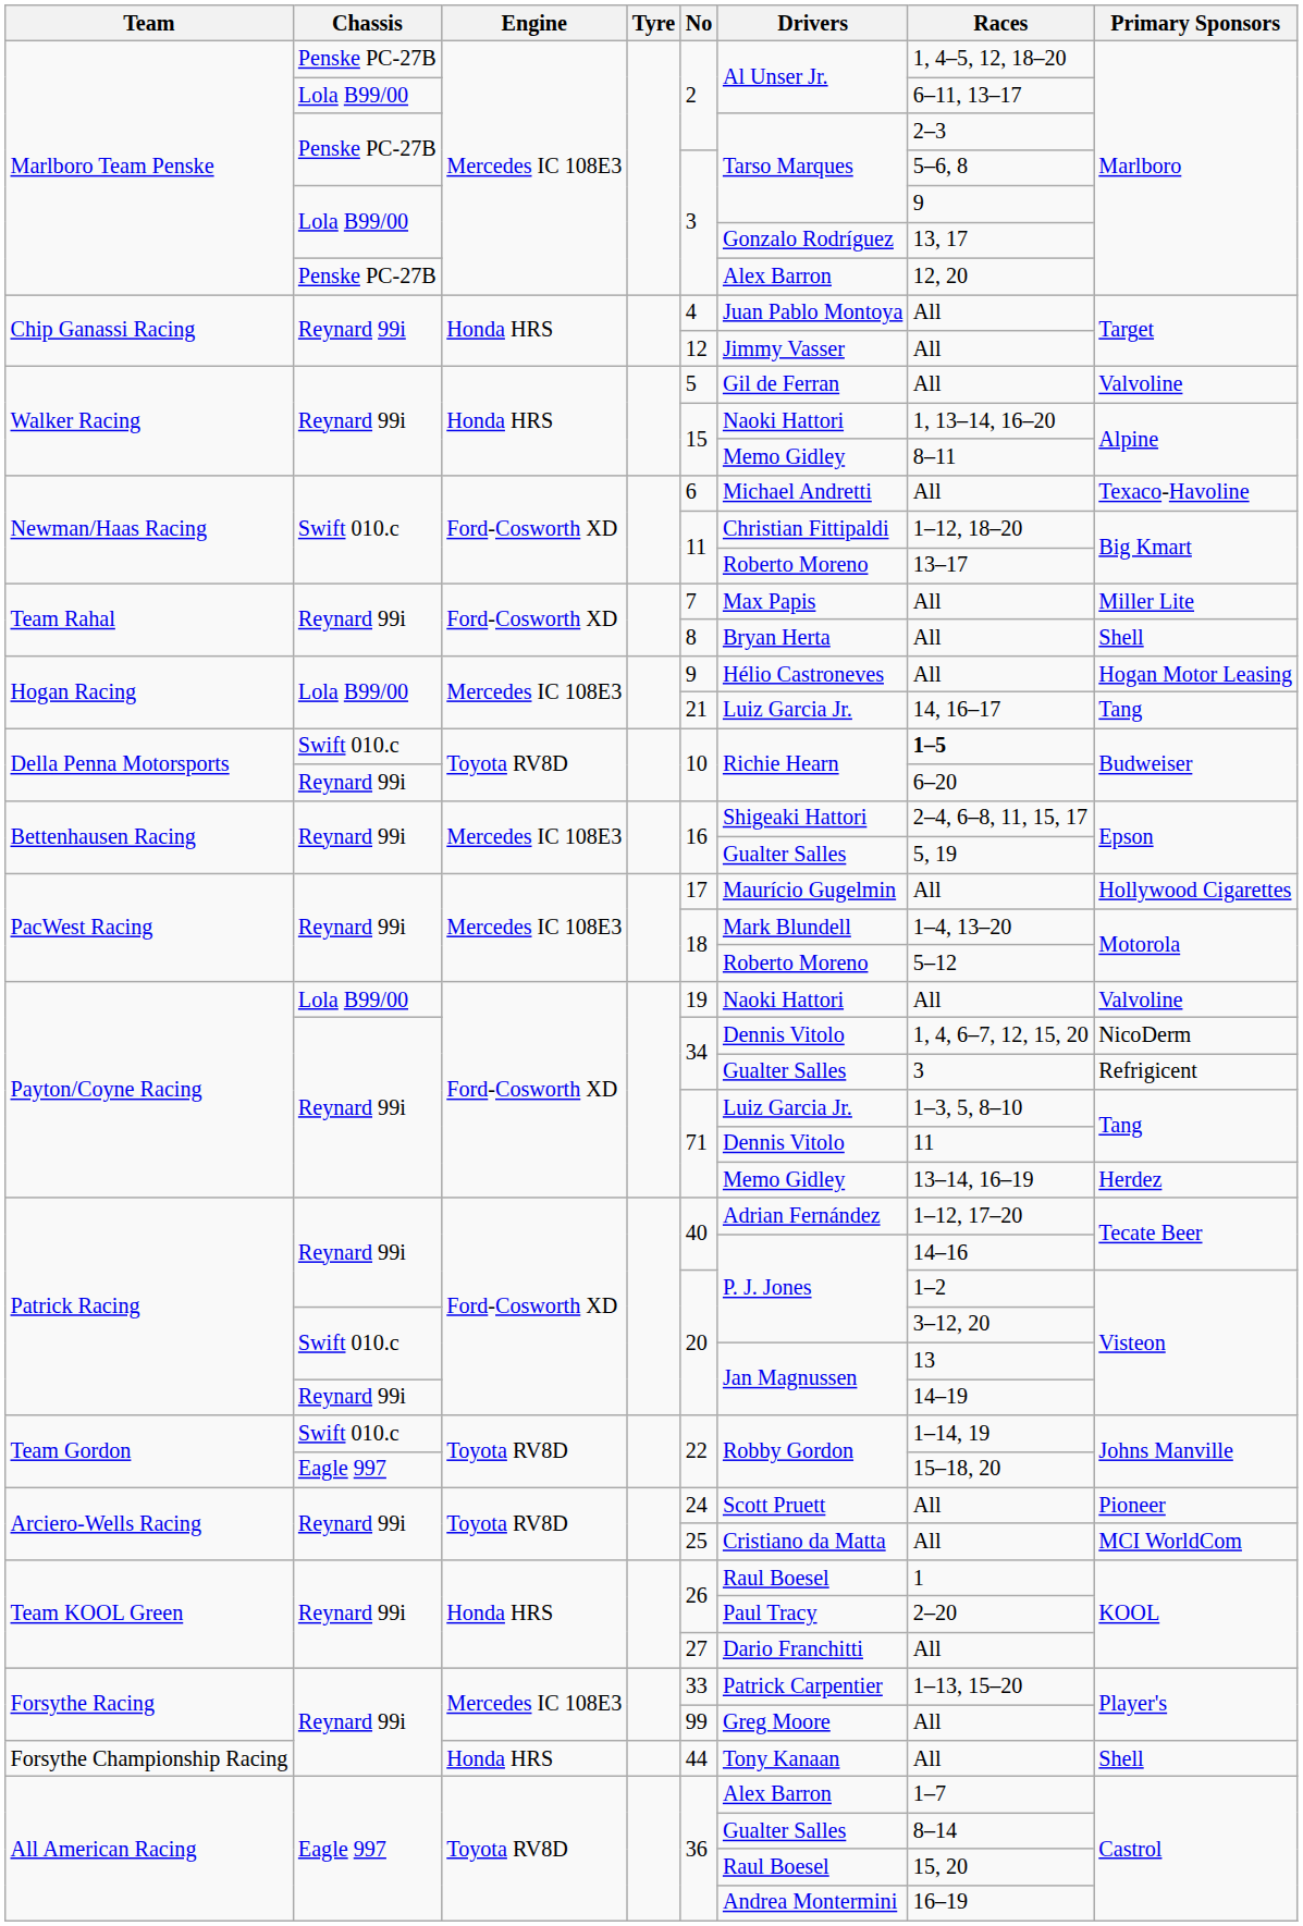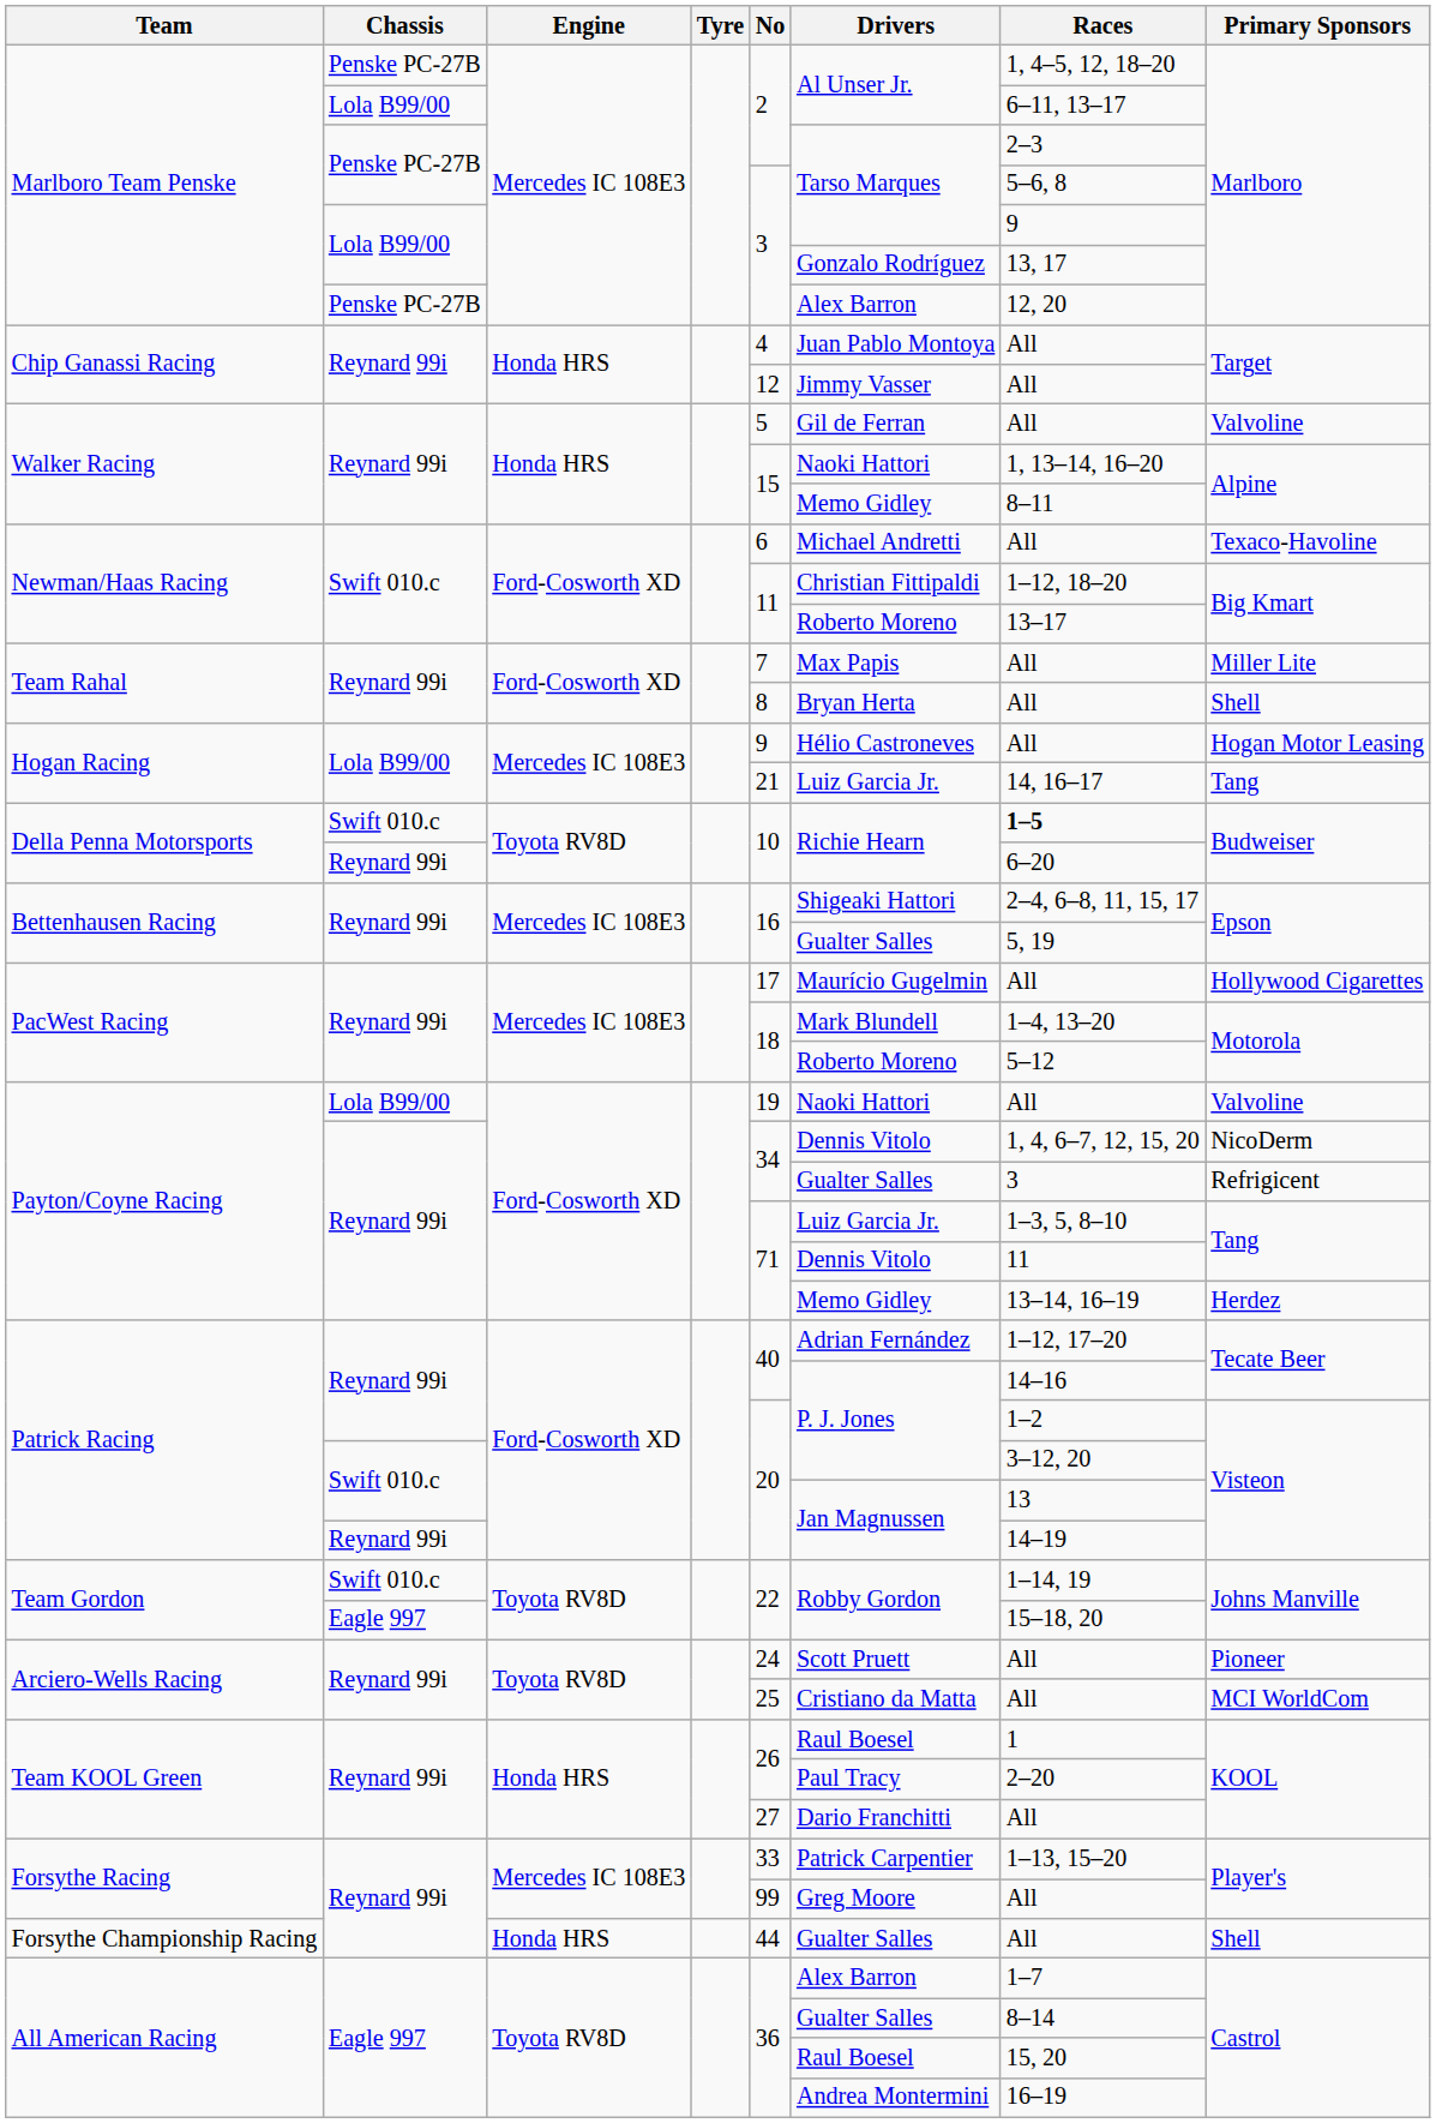Forsythe Championship Racing | Drivers: Tony Kanaan -> Gualter Salles
